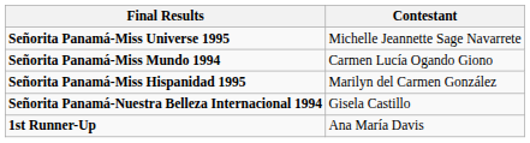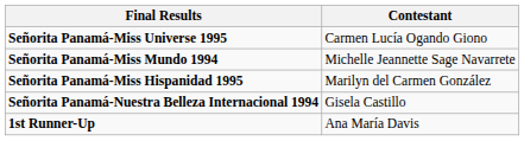Señorita Panamá-Miss Universe 1995 | Contestant: Michelle Jeannette Sage Navarrete -> Carmen Lucía Ogando Giono
Señorita Panamá-Miss Mundo 1994 | Contestant: Carmen Lucía Ogando Giono -> Michelle Jeannette Sage Navarrete
